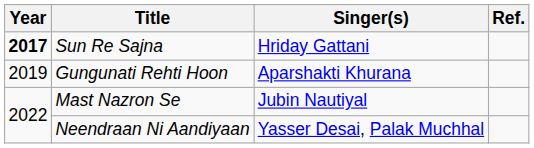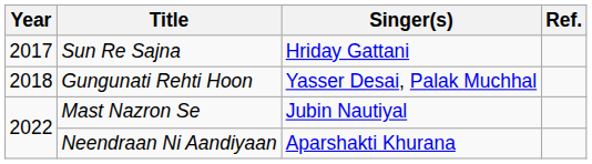Sun Re Sajna | Year: bold -> normal
Gungunati Rehti Hoon | Year: 2019 -> 2018
Gungunati Rehti Hoon | Singer(s): Aparshakti Khurana -> Yasser Desai, Palak Muchhal
Neendraan Ni Aandiyaan | Singer(s): Yasser Desai, Palak Muchhal -> Aparshakti Khurana
